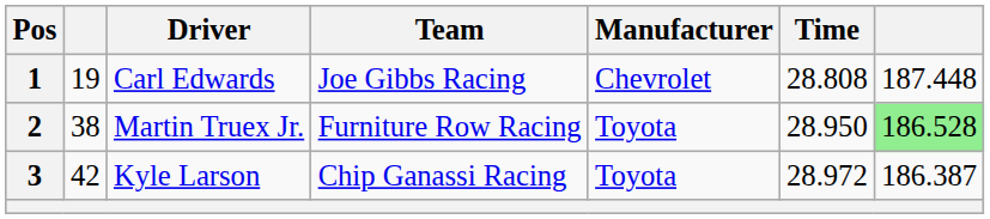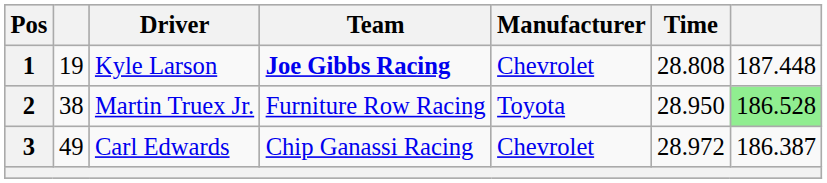1 | Driver: Carl Edwards -> Kyle Larson
1 | Team: normal -> bold
3 | column 2: 42 -> 49
3 | Driver: Kyle Larson -> Carl Edwards
3 | Manufacturer: Toyota -> Chevrolet
